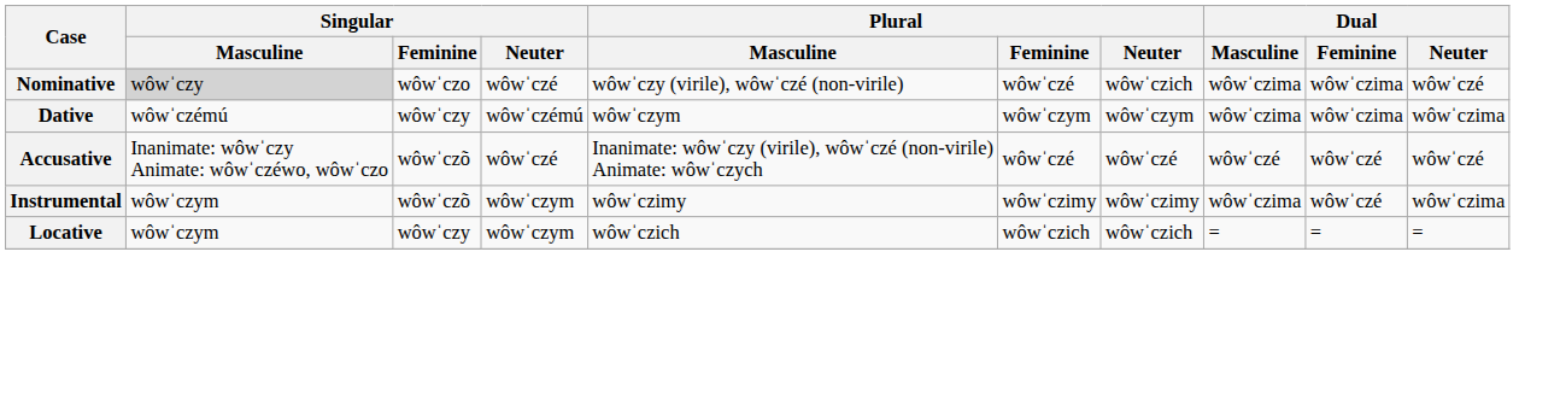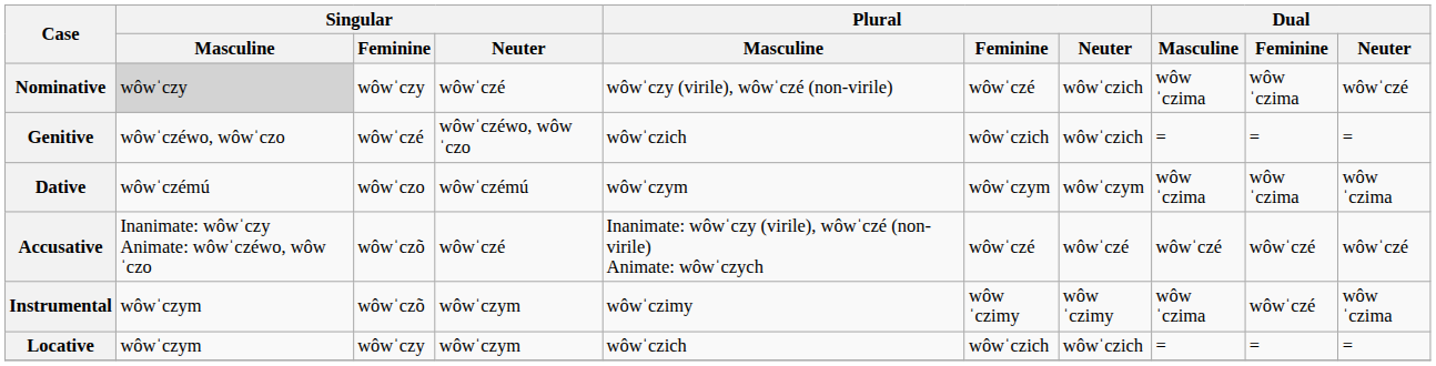Nominative | Singular / Feminine: wôwˈczo -> wôwˈczy
+ row: Genitive | wôwˈczéwo, wôwˈczo | wôwˈczé | wôwˈczéwo, wôwˈczo | wôwˈczich | wôwˈczich | wôwˈczich | = | = | =
Dative | Singular / Feminine: wôwˈczy -> wôwˈczo
